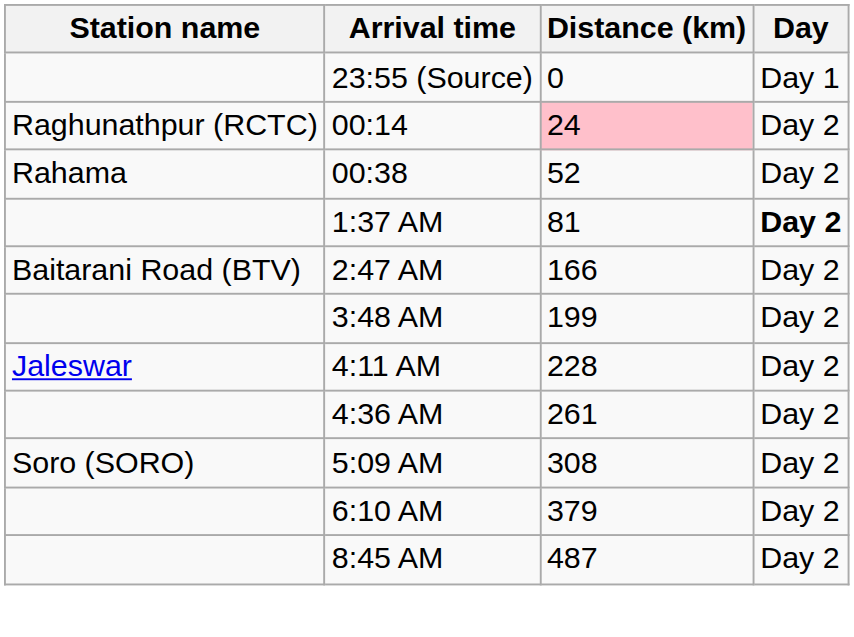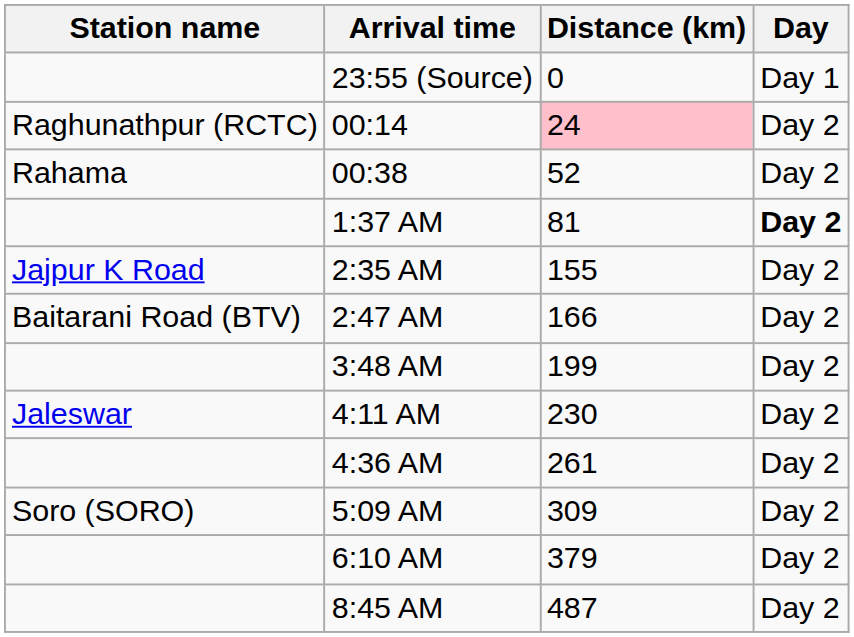+ row: Jajpur K Road | 2:35 AM | 155 | Day 2
4:11 AM | Distance (km): 228 -> 230
5:09 AM | Distance (km): 308 -> 309
